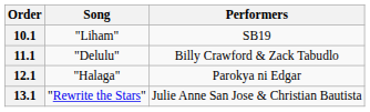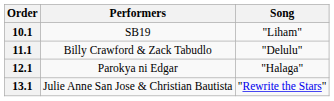columns swapped: Performers <-> Song
